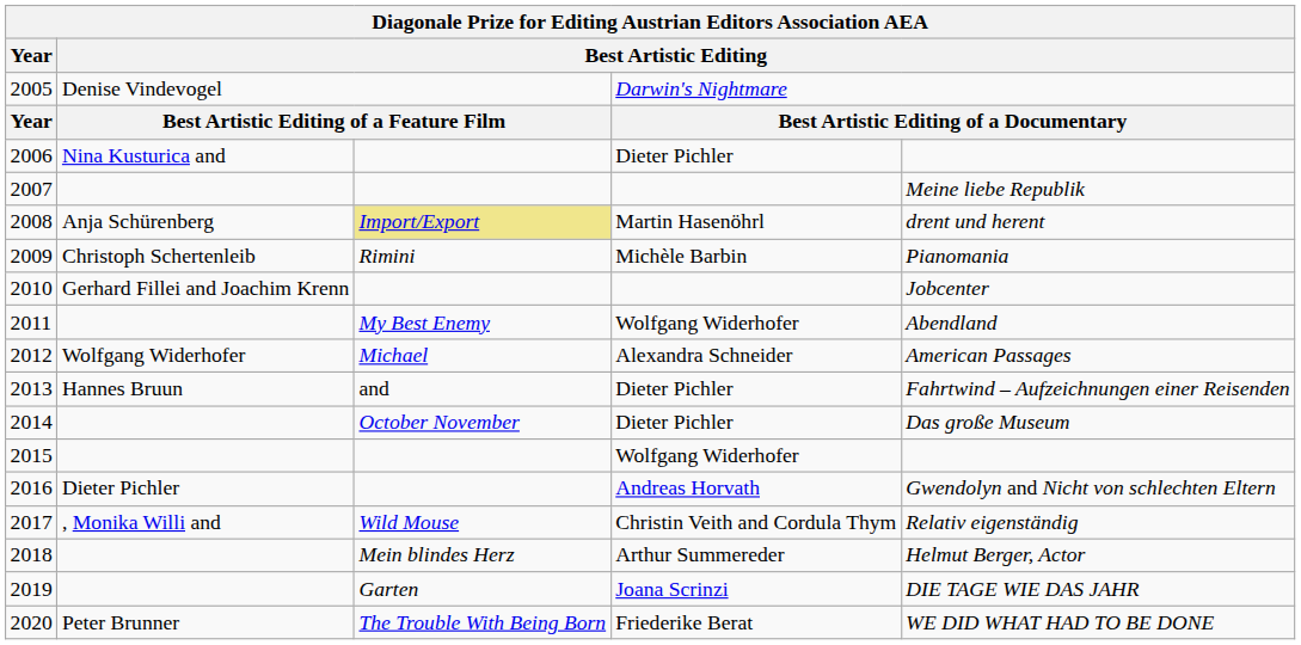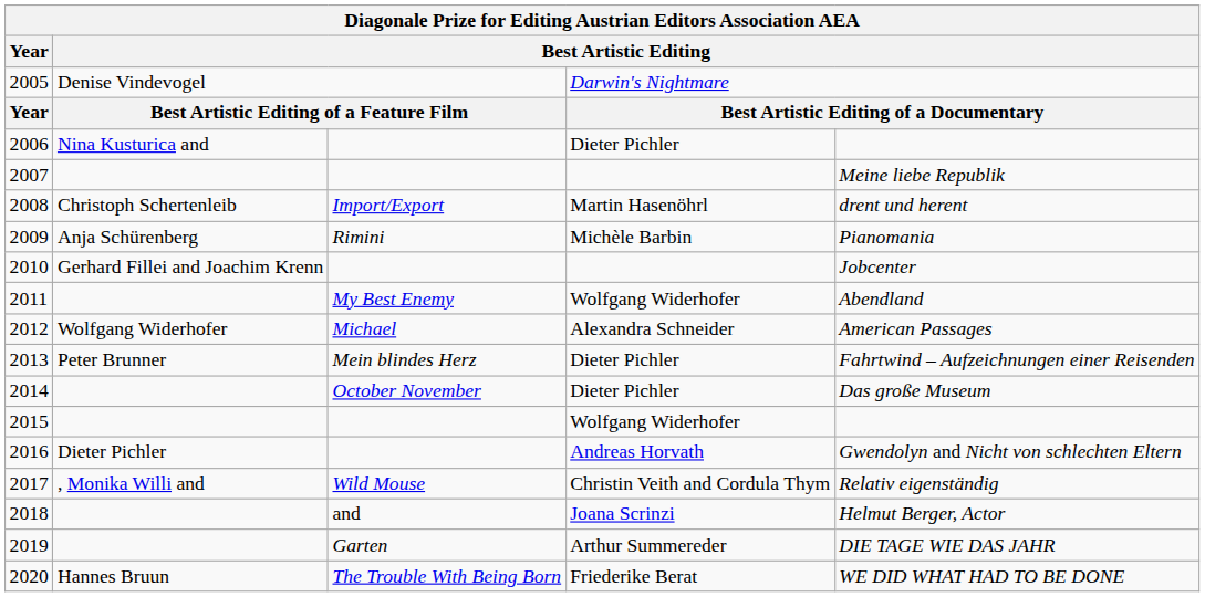2008 | column 2: Anja Schürenberg -> Christoph Schertenleib
2008 | column 3: khaki background -> no background
2009 | column 2: Christoph Schertenleib -> Anja Schürenberg
2013 | column 2: Hannes Bruun -> Peter Brunner
2013 | column 3: and -> Mein blindes Herz
2018 | column 3: Mein blindes Herz -> and
2018 | column 4: Arthur Summereder -> Joana Scrinzi
2019 | column 4: Joana Scrinzi -> Arthur Summereder
2020 | column 2: Peter Brunner -> Hannes Bruun
